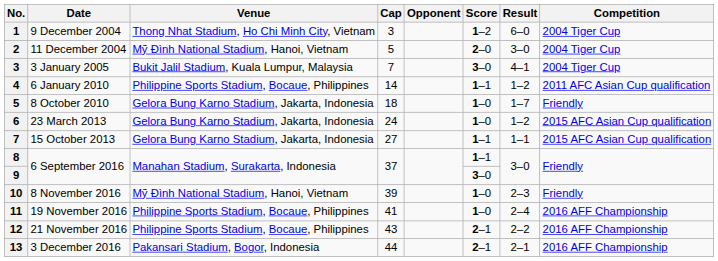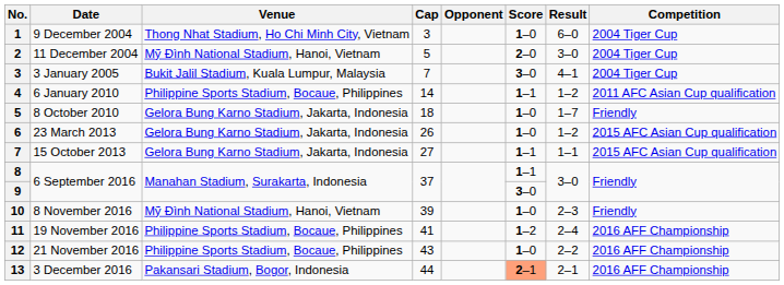9 December 2004 | Score: 1–2 -> 1–0
23 March 2013 | Cap: 24 -> 26
19 November 2016 | Score: 1–0 -> 1–2
21 November 2016 | Score: 2–1 -> 1–0
3 December 2016 | Score: no background -> lightsalmon background
